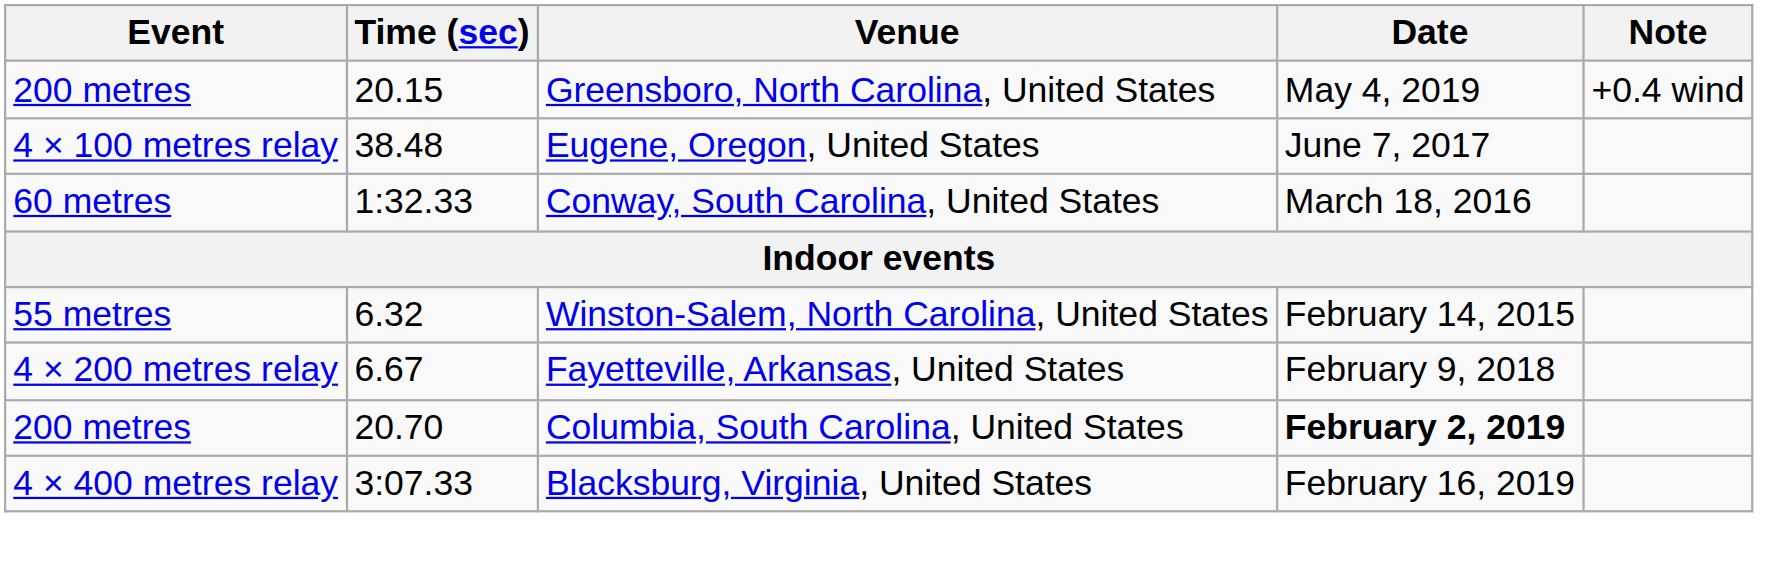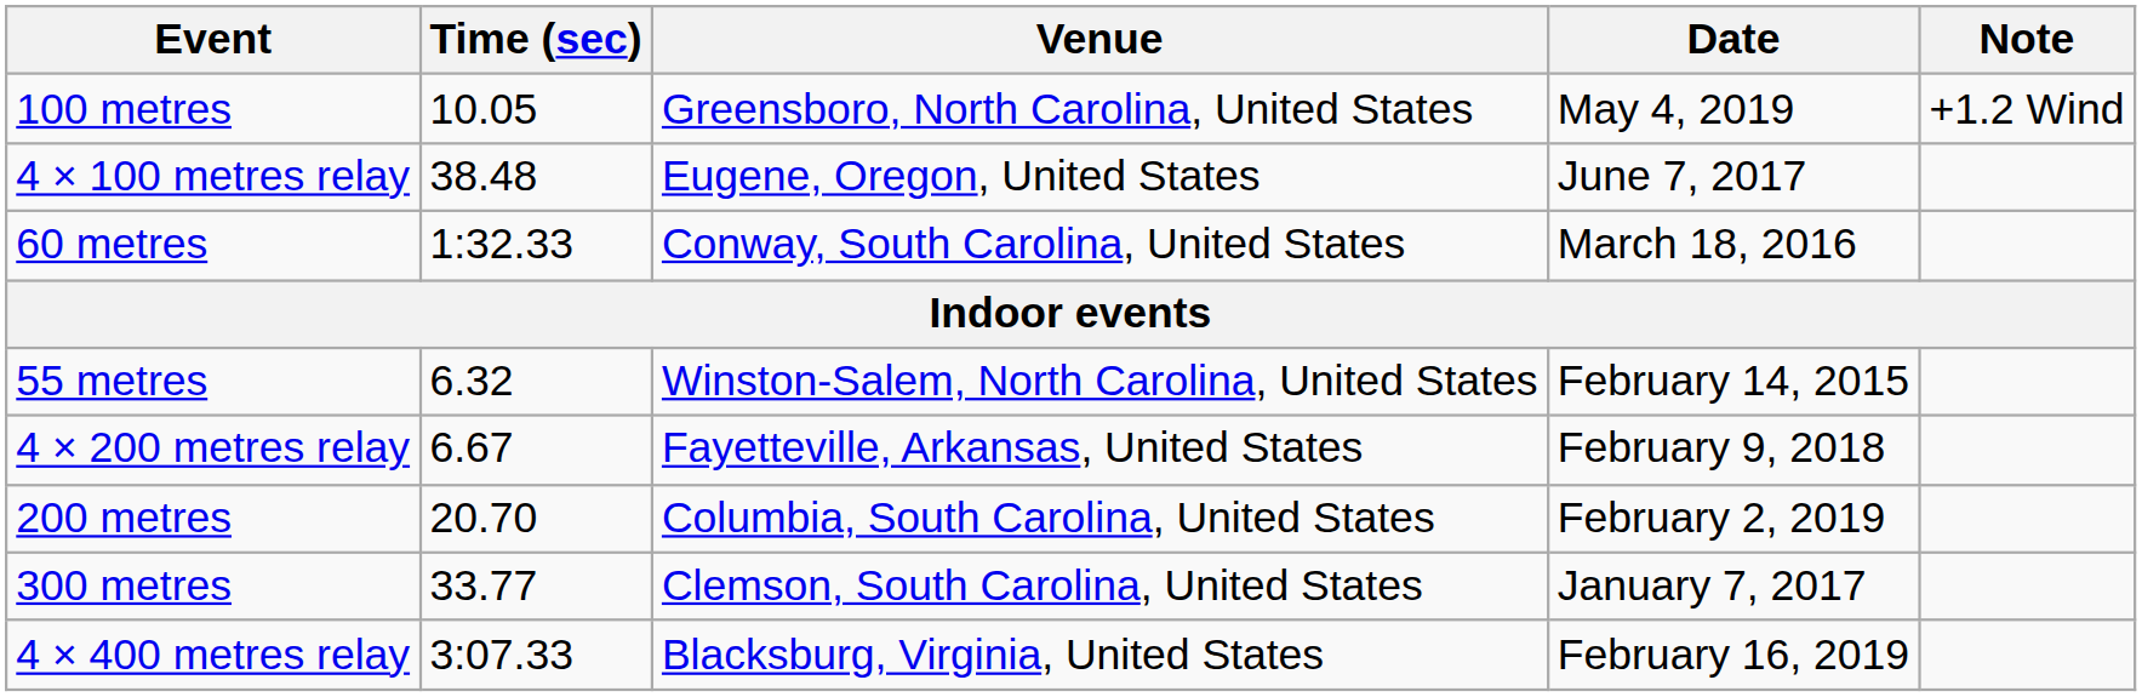+ row: 100 metres | 10.05 | Greensboro, North Carolina, United States | May 4, 2019 | +1.2 Wind
- row: 200 metres | 20.15 | Greensboro, North Carolina, United States | May 4, 2019 | +0.4 wind
20.70 | Date: bold -> normal
+ row: 300 metres | 33.77 | Clemson, South Carolina, United States | January 7, 2017
